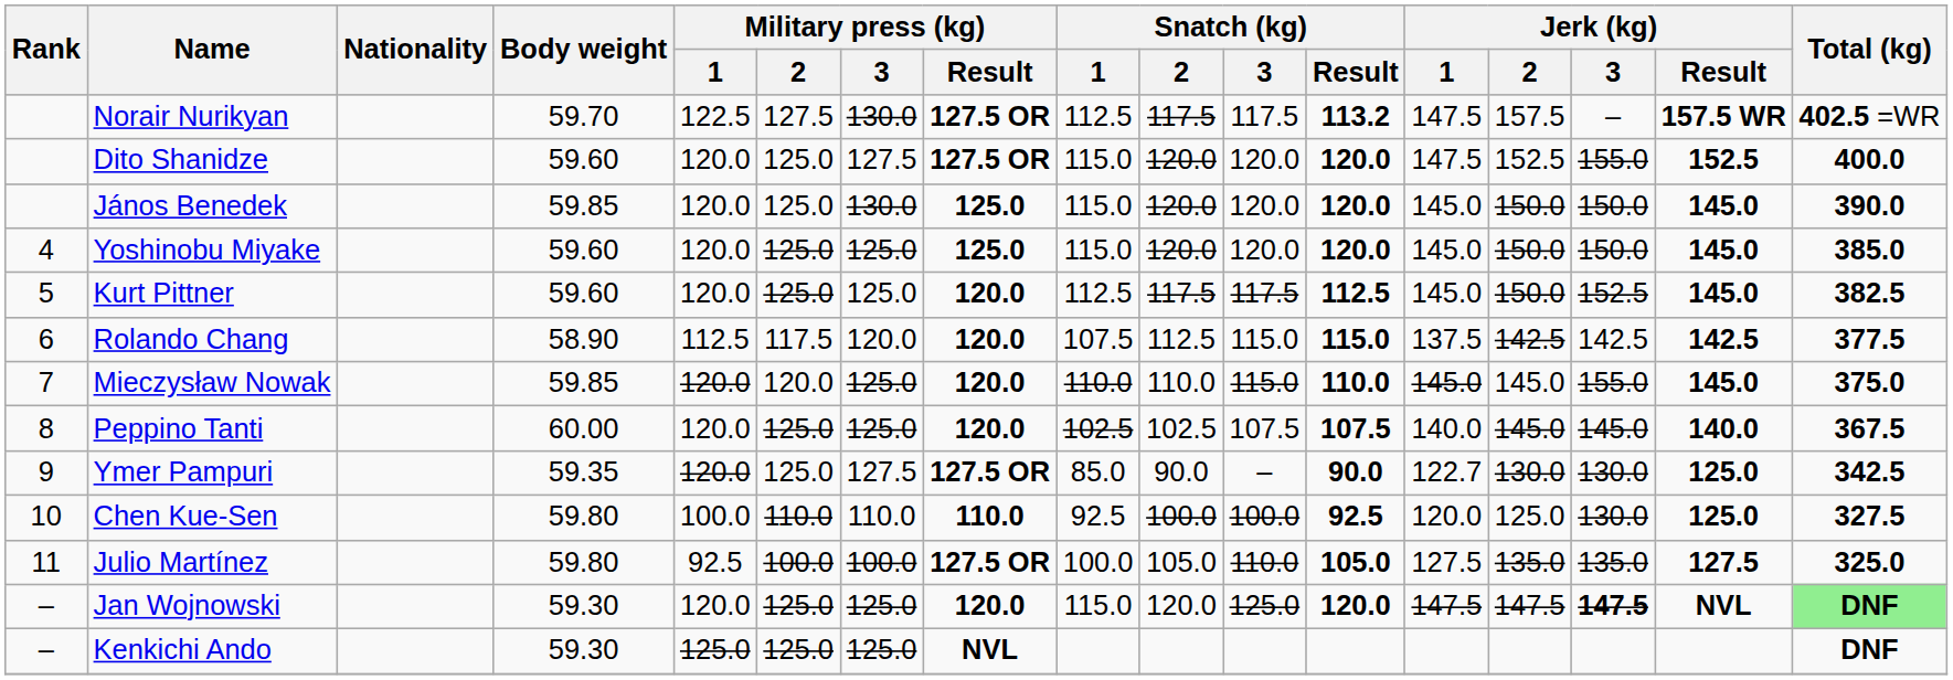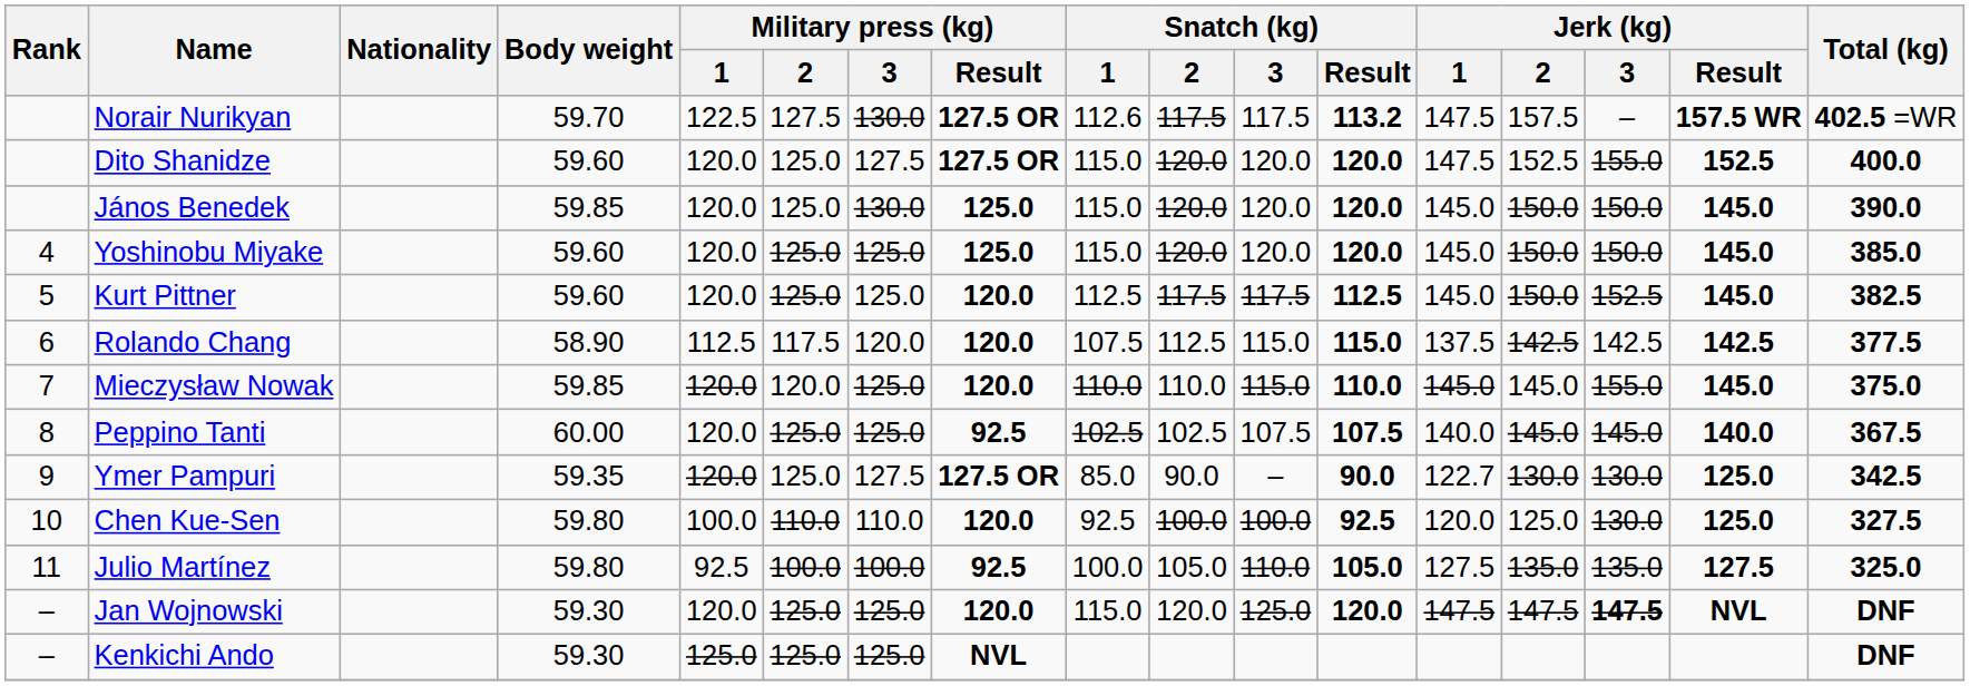Norair Nurikyan | Snatch (kg) / 1: 112.5 -> 112.6
Peppino Tanti | Military press (kg) / Result: 120.0 -> 92.5
Chen Kue-Sen | Military press (kg) / Result: 110.0 -> 120.0
Julio Martínez | Military press (kg) / Result: 127.5 OR -> 92.5
Jan Wojnowski | Total (kg): lightgreen background -> no background
